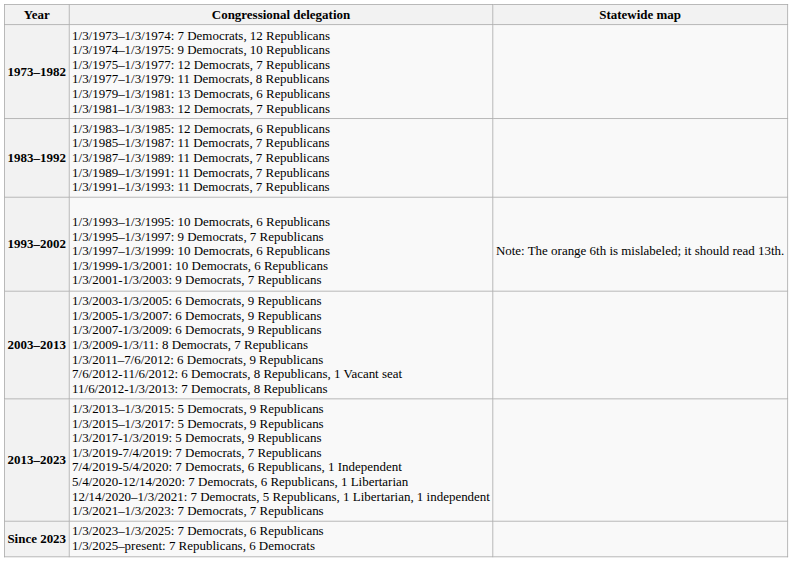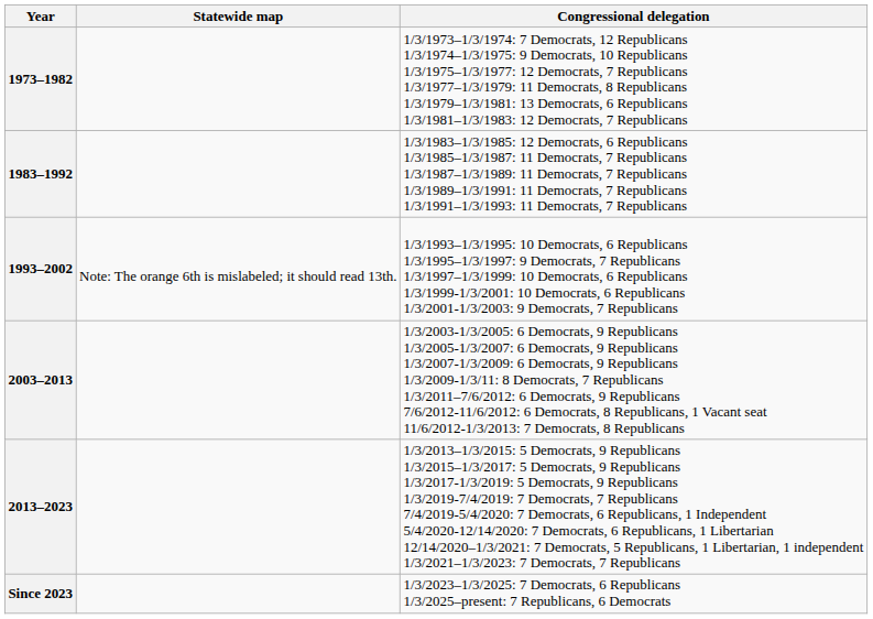columns swapped: Statewide map <-> Congressional delegation
